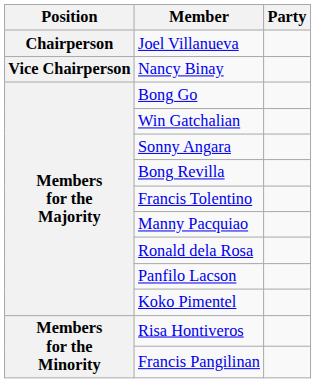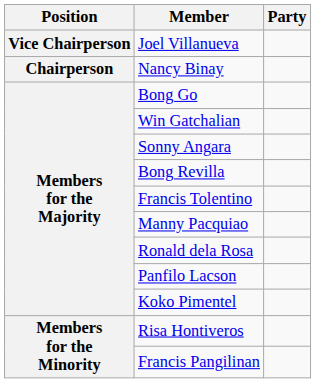Joel Villanueva | Position: Chairperson -> Vice Chairperson
Nancy Binay | Position: Vice Chairperson -> Chairperson
